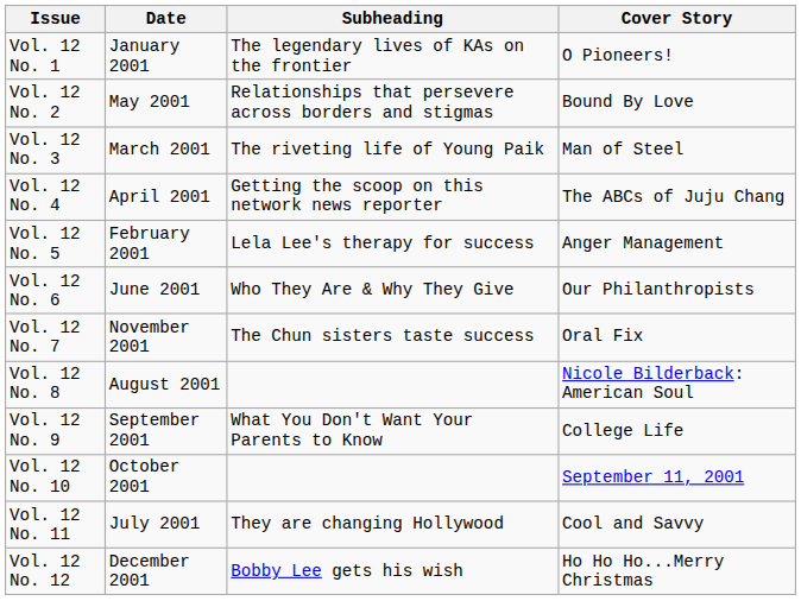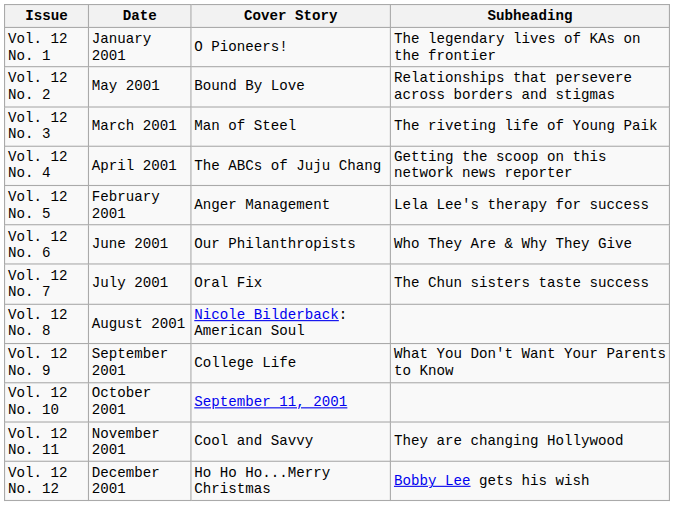columns swapped: Cover Story <-> Subheading
Vol. 12 No. 7 | Date: November 2001 -> July 2001
Vol. 12 No. 11 | Date: July 2001 -> November 2001
